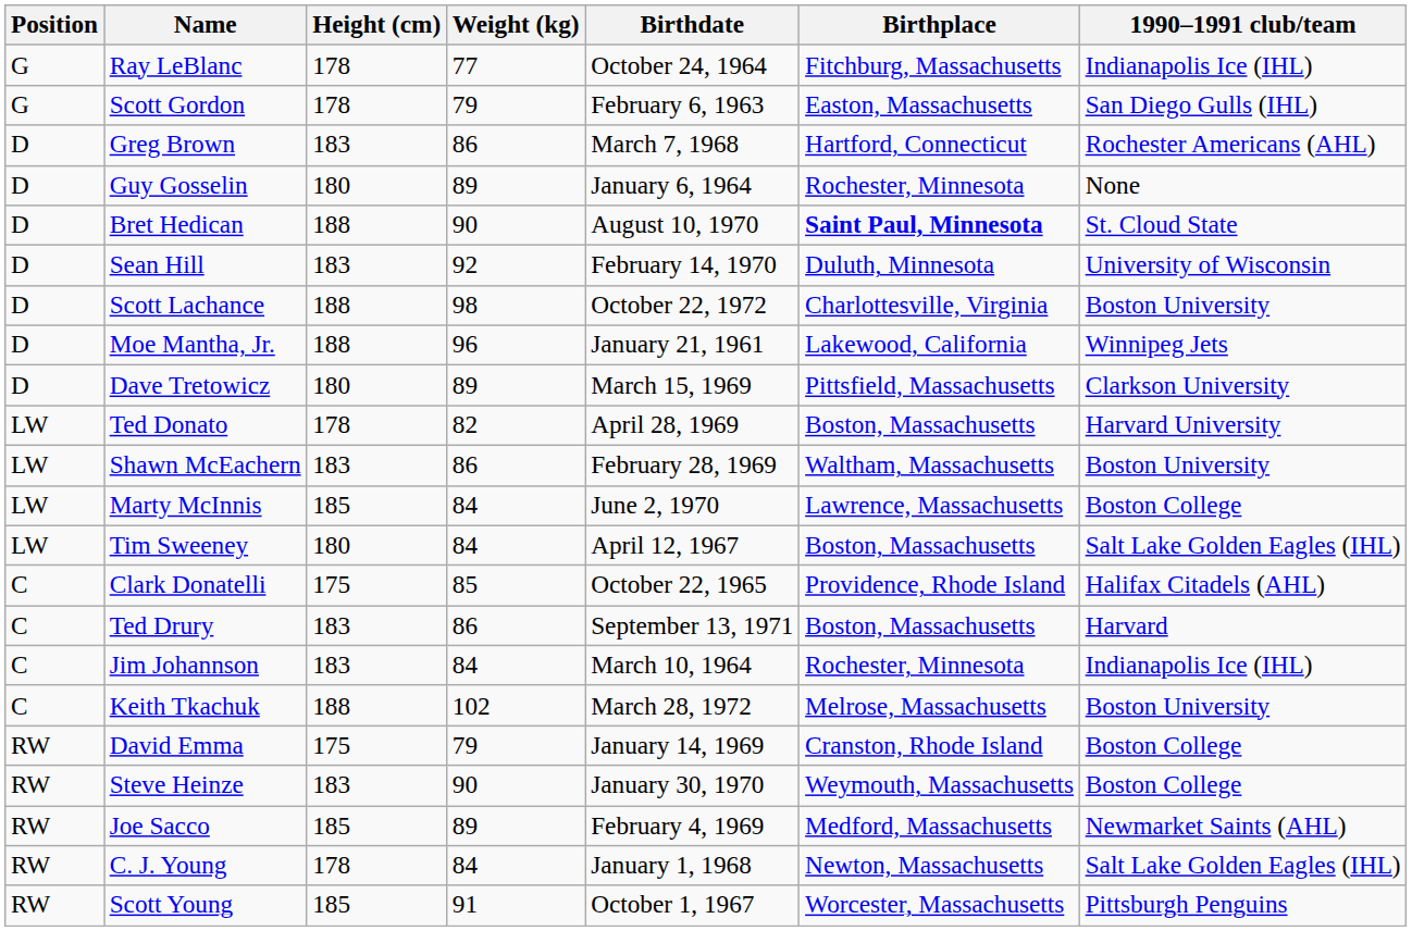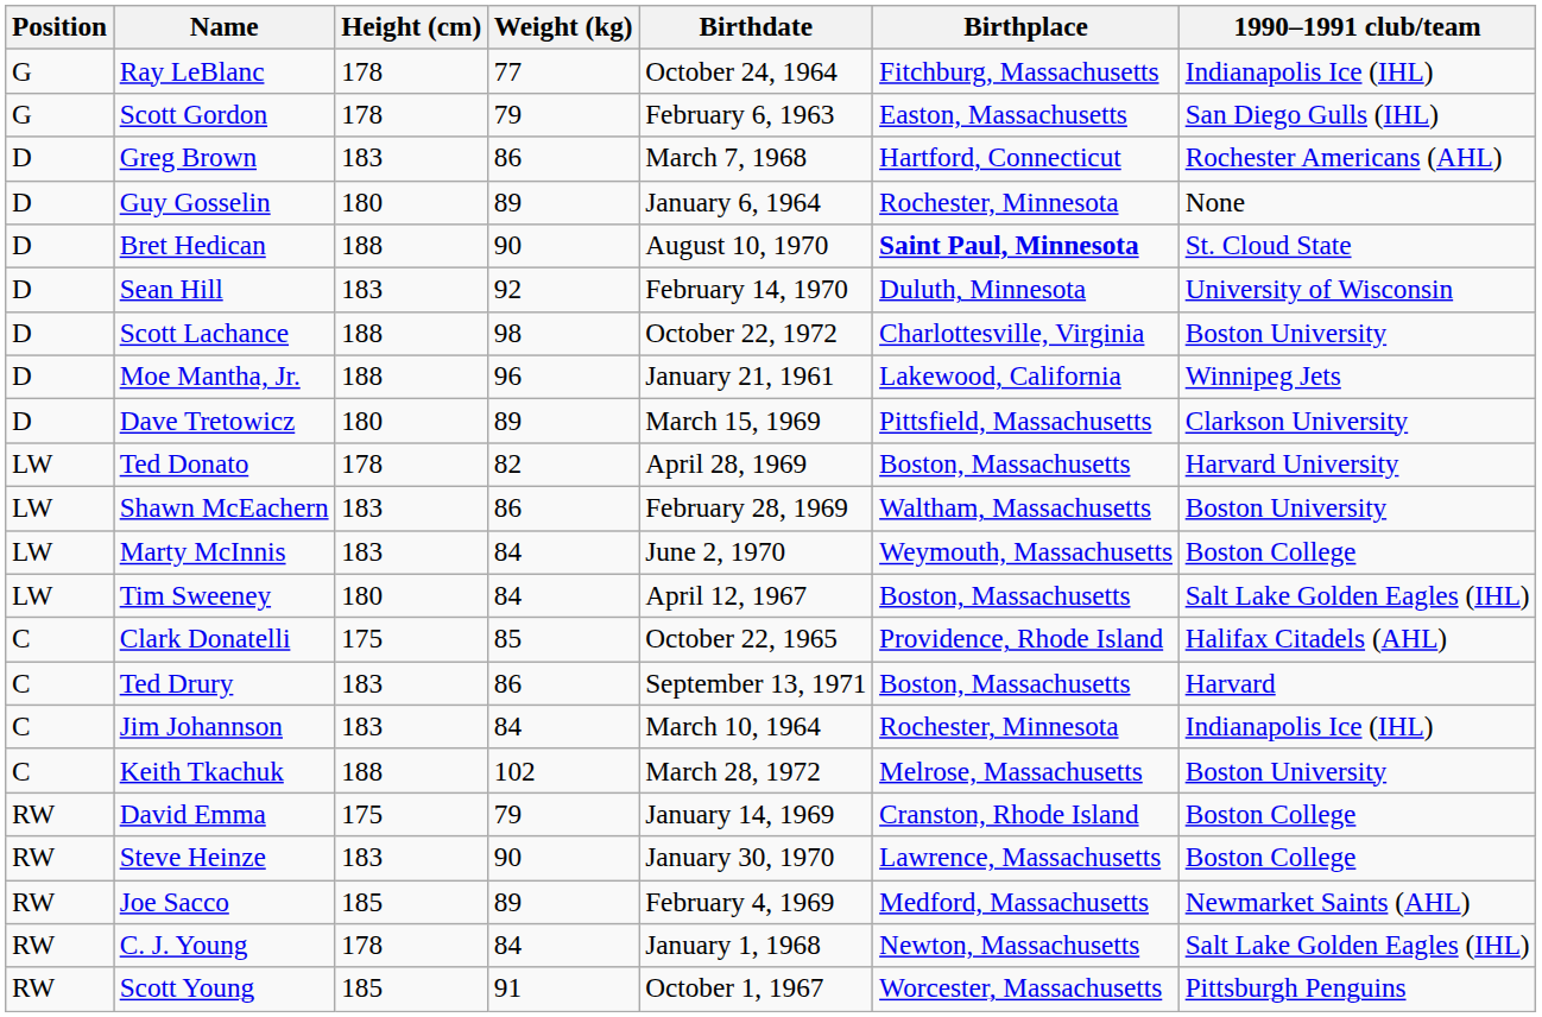Marty McInnis | Height (cm): 185 -> 183
Marty McInnis | Birthplace: Lawrence, Massachusetts -> Weymouth, Massachusetts
Steve Heinze | Birthplace: Weymouth, Massachusetts -> Lawrence, Massachusetts
